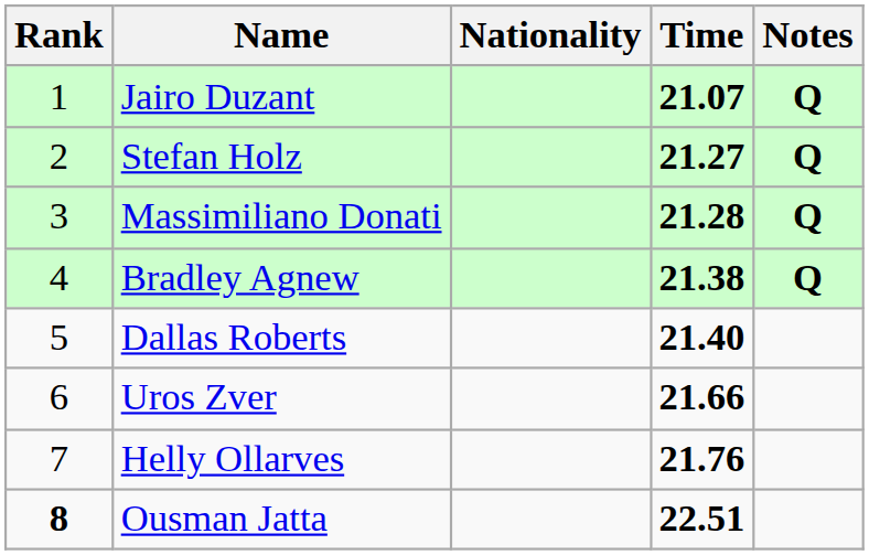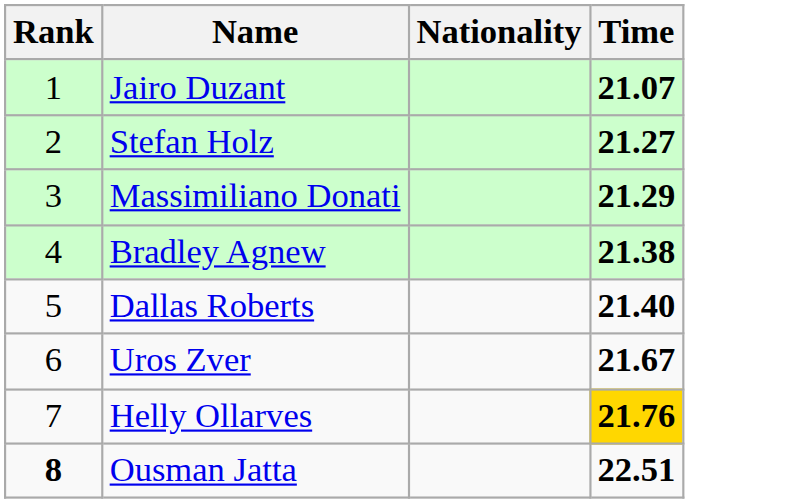- column: Notes | Q | Q | Q | Q
Massimiliano Donati | Time: 21.28 -> 21.29
Uros Zver | Time: 21.66 -> 21.67
Helly Ollarves | Time: no background -> gold background
